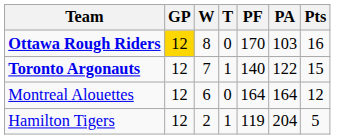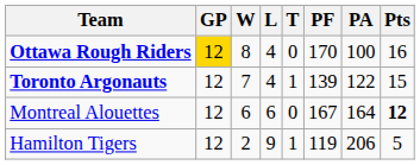+ column: L | 4 | 4 | 6 | 9
Ottawa Rough Riders | PA: 103 -> 100
Toronto Argonauts | PF: 140 -> 139
Montreal Alouettes | PF: 164 -> 167
Montreal Alouettes | Pts: normal -> bold
Hamilton Tigers | PA: 204 -> 206
